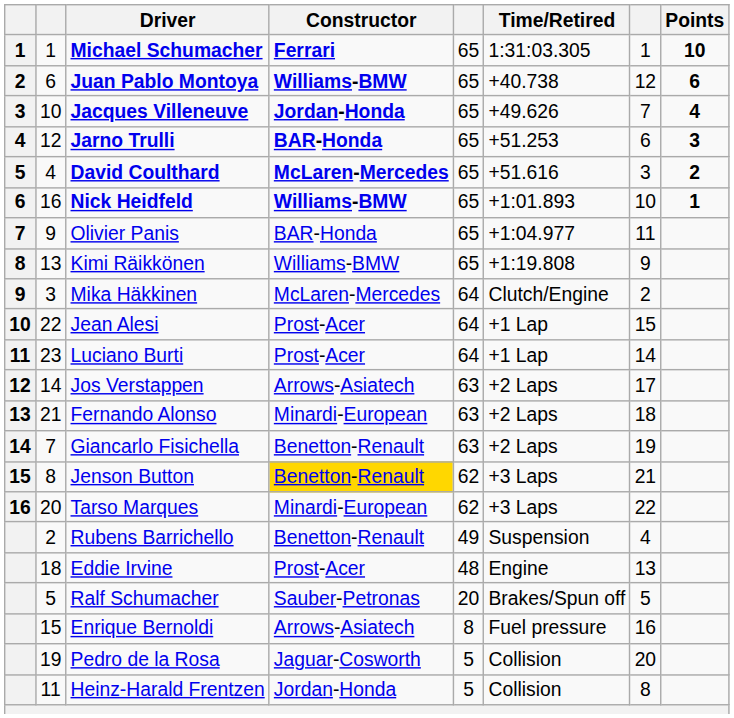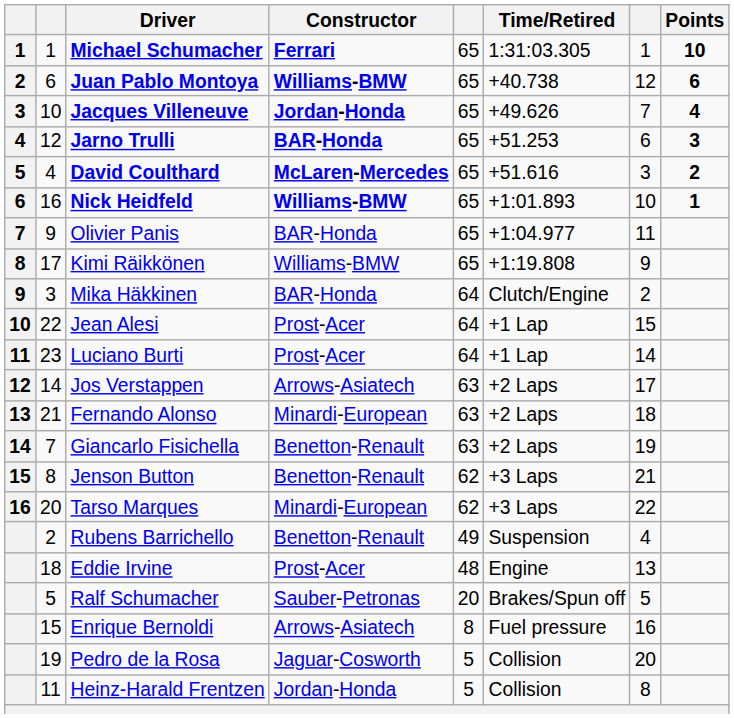Kimi Räikkönen | column 2: 13 -> 17
Mika Häkkinen | Constructor: McLaren-Mercedes -> BAR-Honda
Jenson Button | Constructor: gold background -> no background
